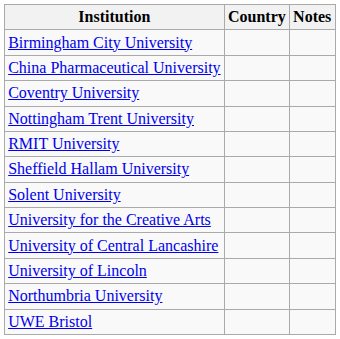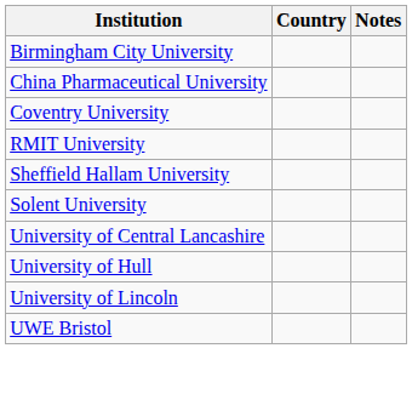- row: Nottingham Trent University
- row: University for the Creative Arts
+ row: University of Hull
- row: Northumbria University
